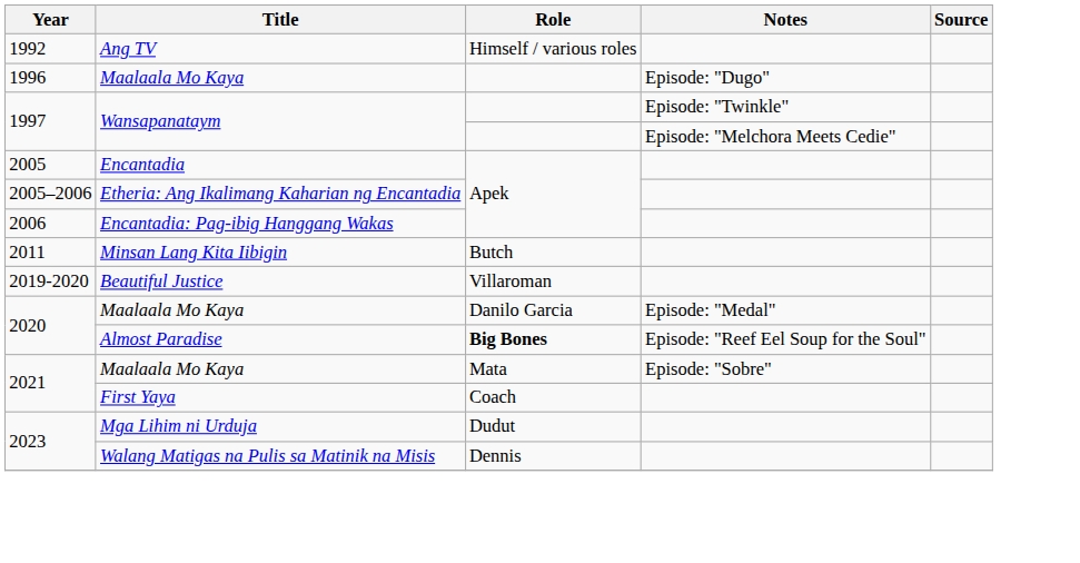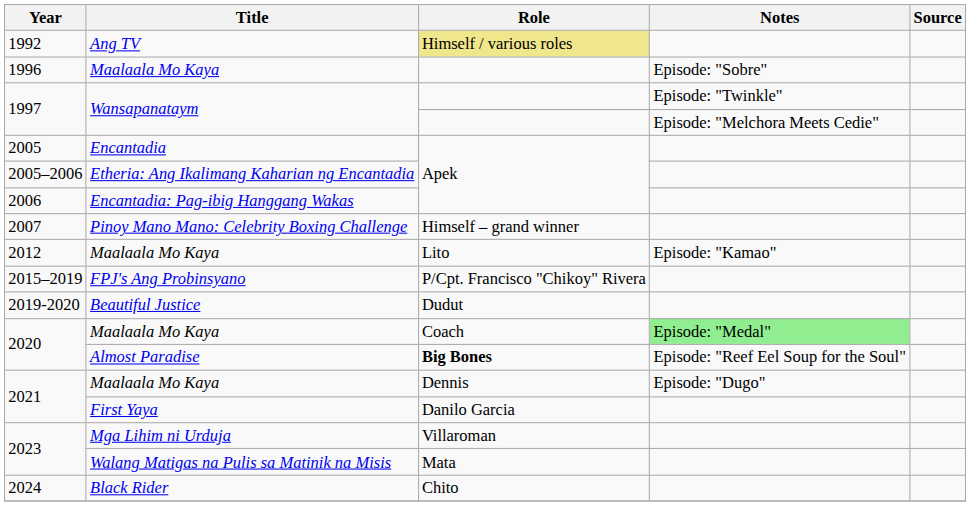1992 | Role: no background -> khaki background
1996 | Notes: Episode: "Dugo" -> Episode: "Sobre"
+ row: 2007 | Pinoy Mano Mano: Celebrity Boxing Challenge | Himself – grand winner
- row: 2011 | Minsan Lang Kita Iibigin | Butch
+ row: 2012 | Maalaala Mo Kaya | Lito | Episode: "Kamao"
+ row: 2015–2019 | FPJ's Ang Probinsyano | P/Cpt. Francisco "Chikoy" Rivera
2019-2020 | Role: Villaroman -> Dudut
2020 / Maalaala Mo Kaya | Role: Danilo Garcia -> Coach
2020 / Maalaala Mo Kaya | Notes: no background -> lightgreen background
2021 / Maalaala Mo Kaya | Role: Mata -> Dennis
2021 / Maalaala Mo Kaya | Notes: Episode: "Sobre" -> Episode: "Dugo"
2021 / First Yaya | Role: Coach -> Danilo Garcia
2023 / Mga Lihim ni Urduja | Role: Dudut -> Villaroman
2023 / Walang Matigas na Pulis sa Matinik na Misis | Role: Dennis -> Mata
+ row: 2024 | Black Rider | Chito
